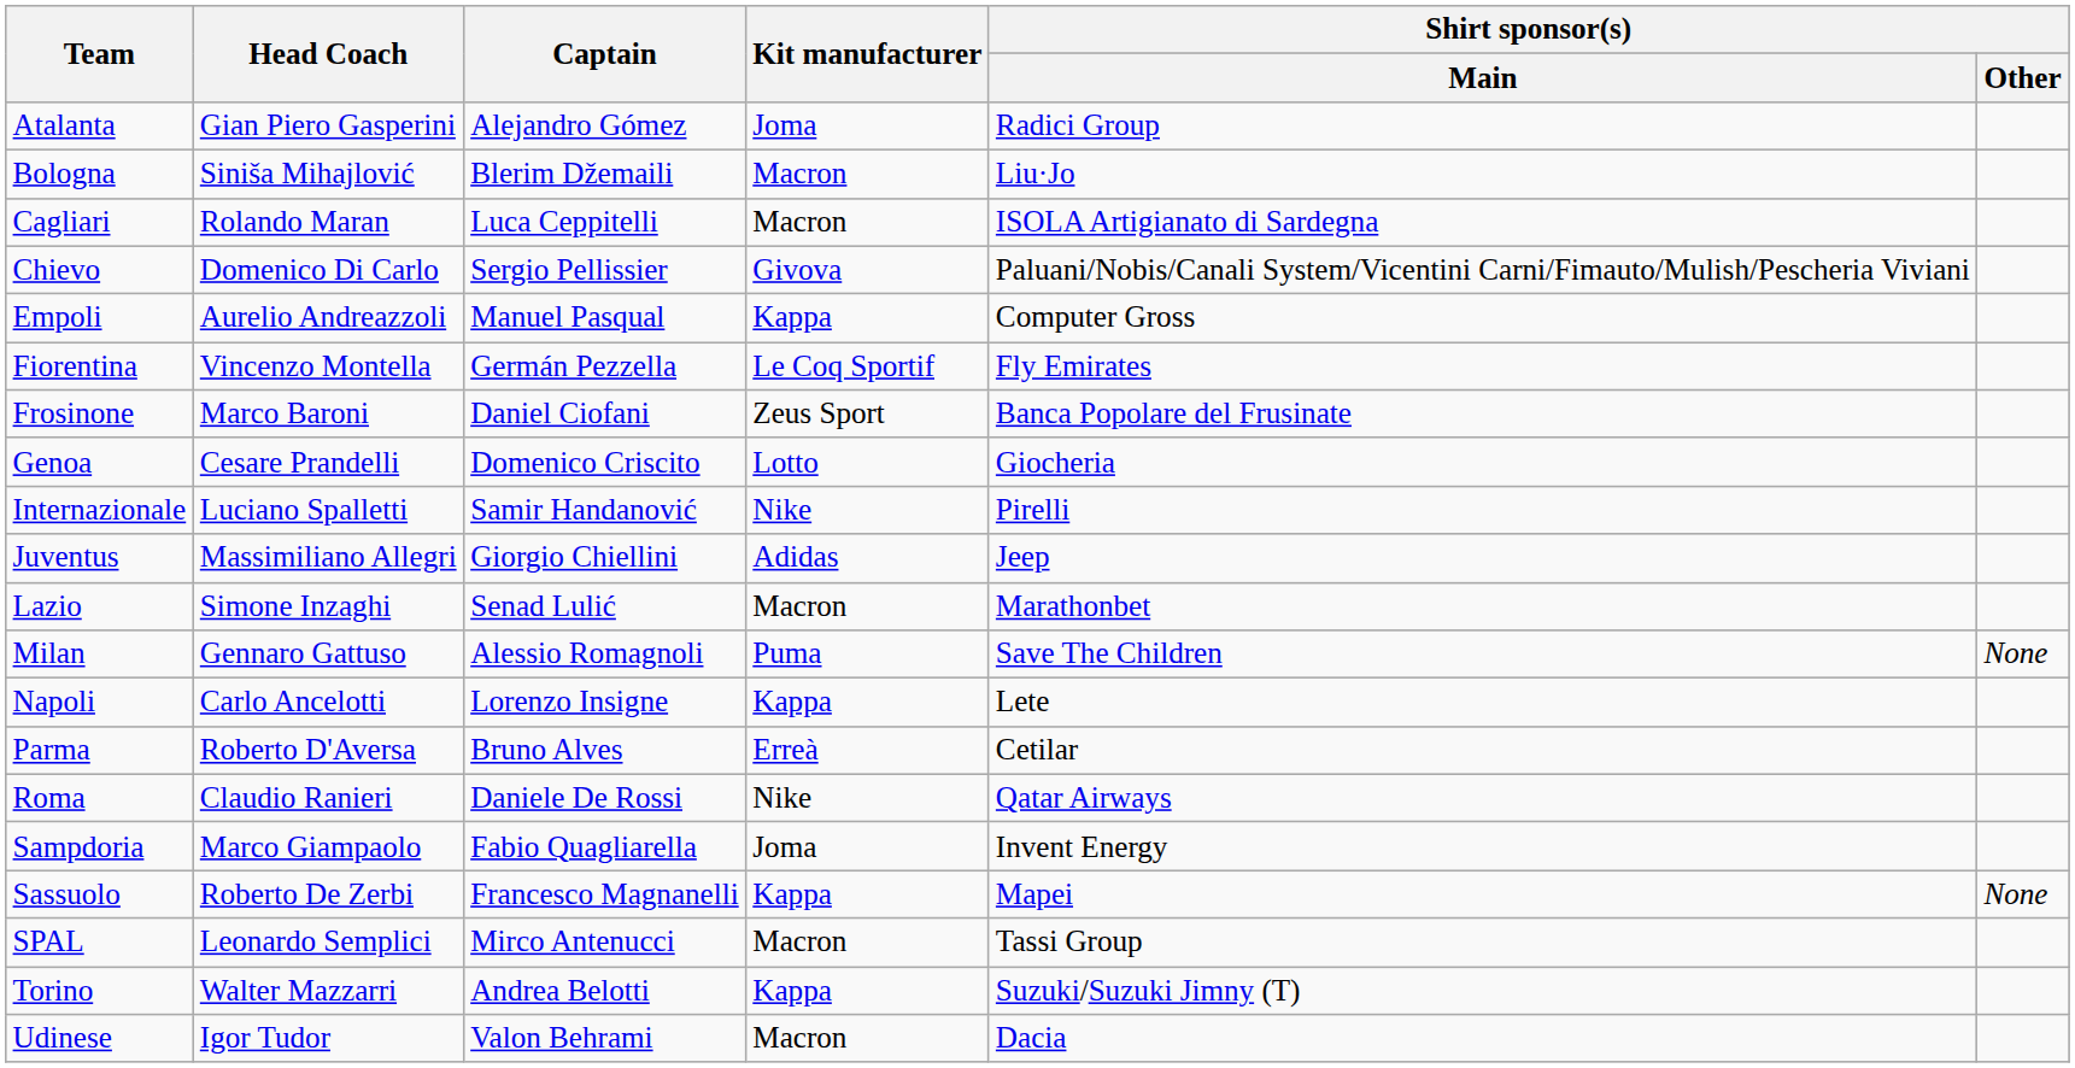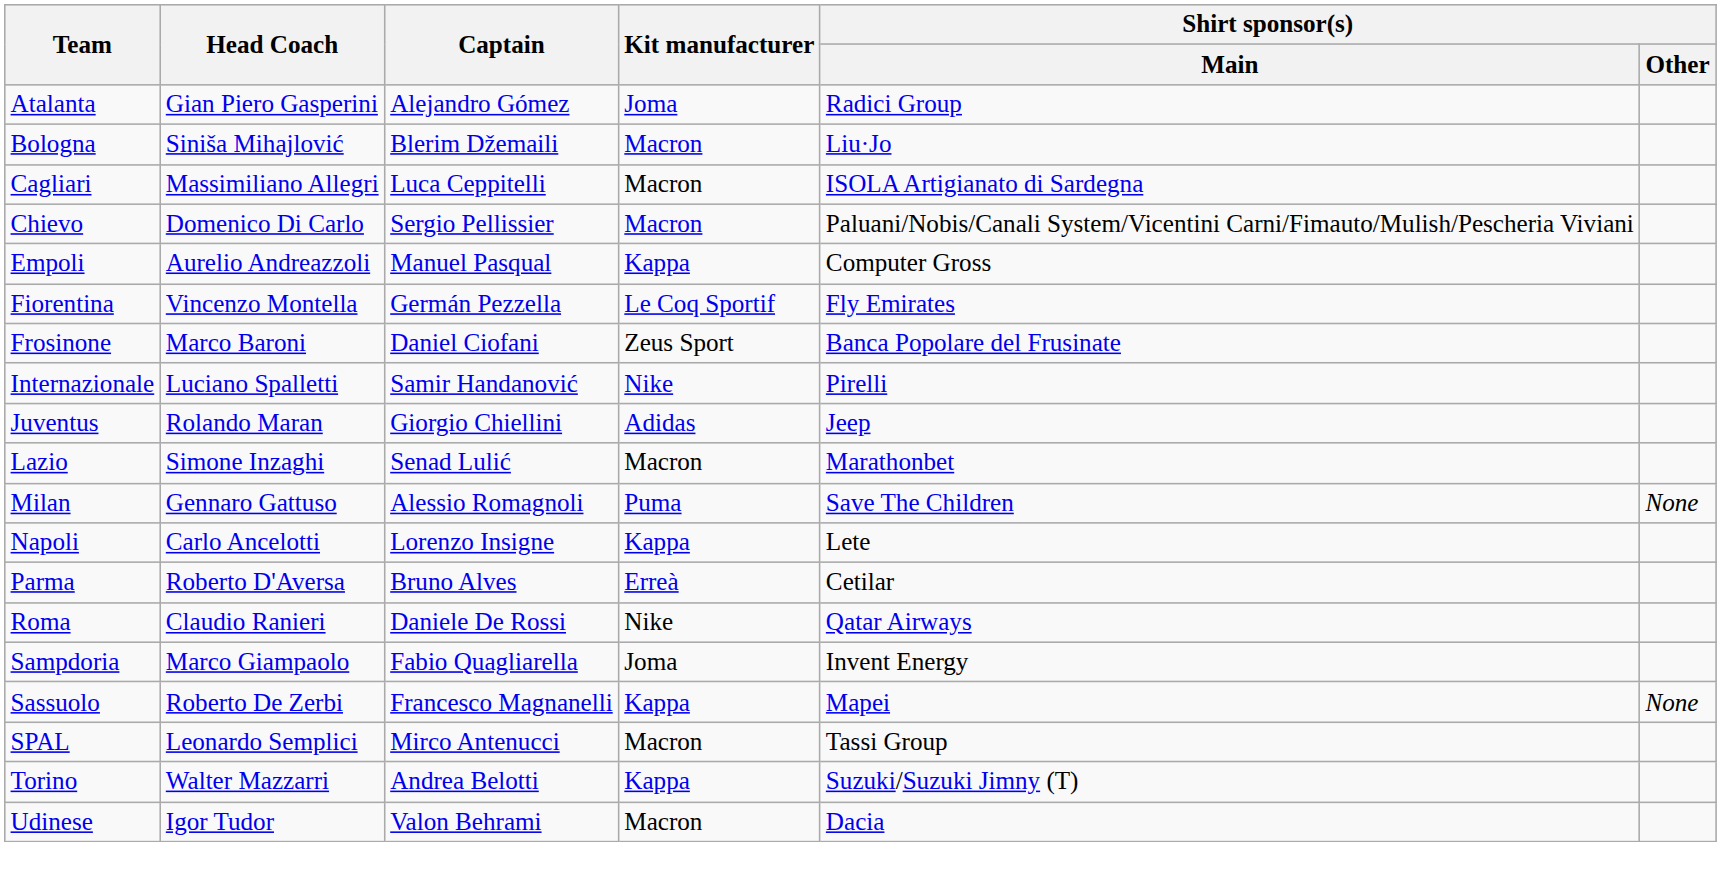Cagliari | Head Coach: Rolando Maran -> Massimiliano Allegri
Chievo | Kit manufacturer: Givova -> Macron
- row: Genoa | Cesare Prandelli | Domenico Criscito | Lotto | Giocheria
Juventus | Head Coach: Massimiliano Allegri -> Rolando Maran
